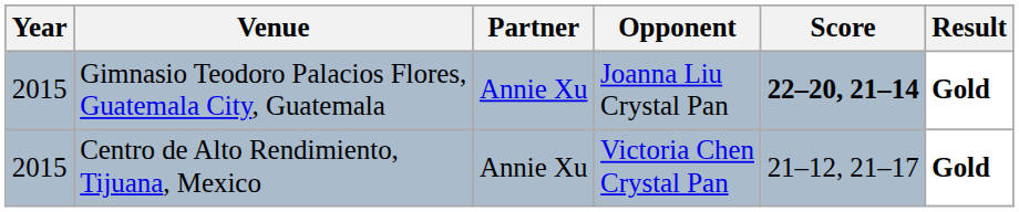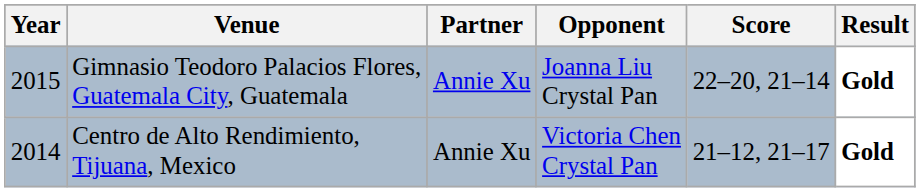Gimnasio Teodoro Palacios Flores, Guatemala City, Guatemala | Score: bold -> normal
Centro de Alto Rendimiento, Tijuana, Mexico | Year: 2015 -> 2014
